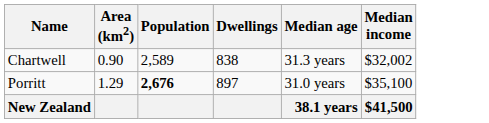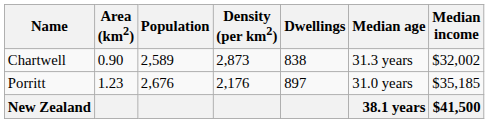+ column: Density (per km2) | 2,873 | 2,176
Porritt | Area (km2): 1.29 -> 1.23
Porritt | Population: bold -> normal
Porritt | Median income: $35,100 -> $35,185
